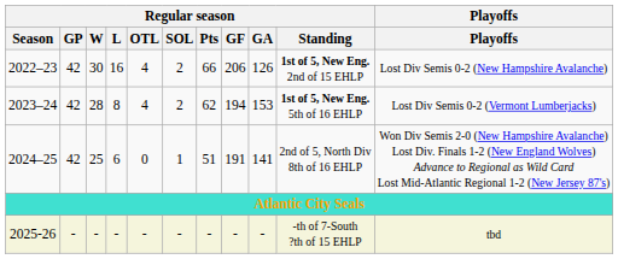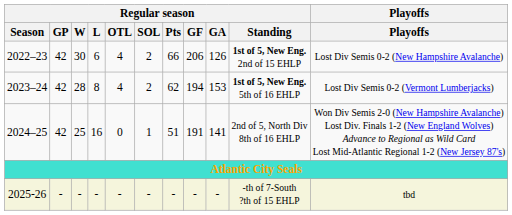2022–23 | Regular season / L: 16 -> 6
2024–25 | Regular season / L: 6 -> 16
